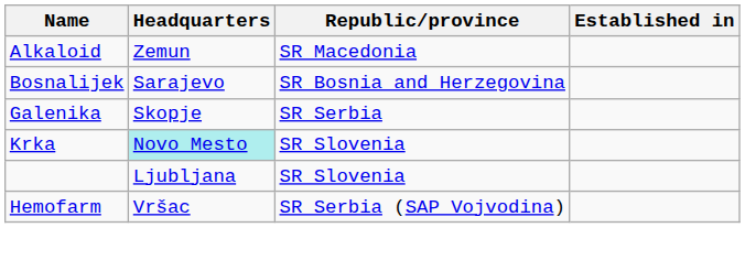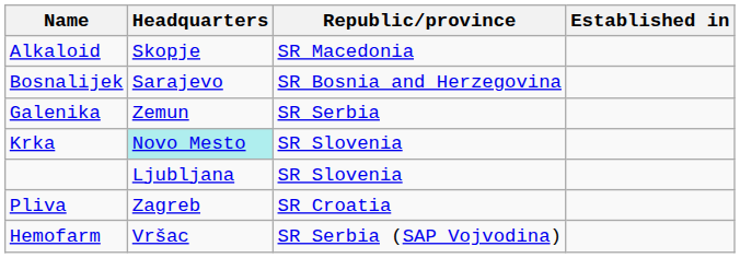Alkaloid | Headquarters: Zemun -> Skopje
Galenika | Headquarters: Skopje -> Zemun
+ row: Pliva | Zagreb | SR Croatia
